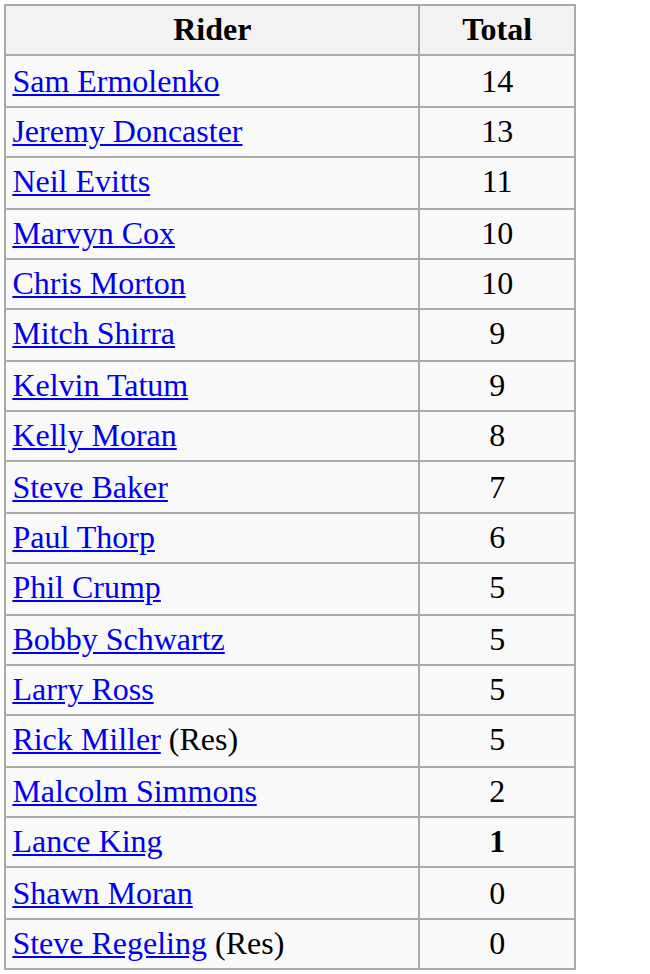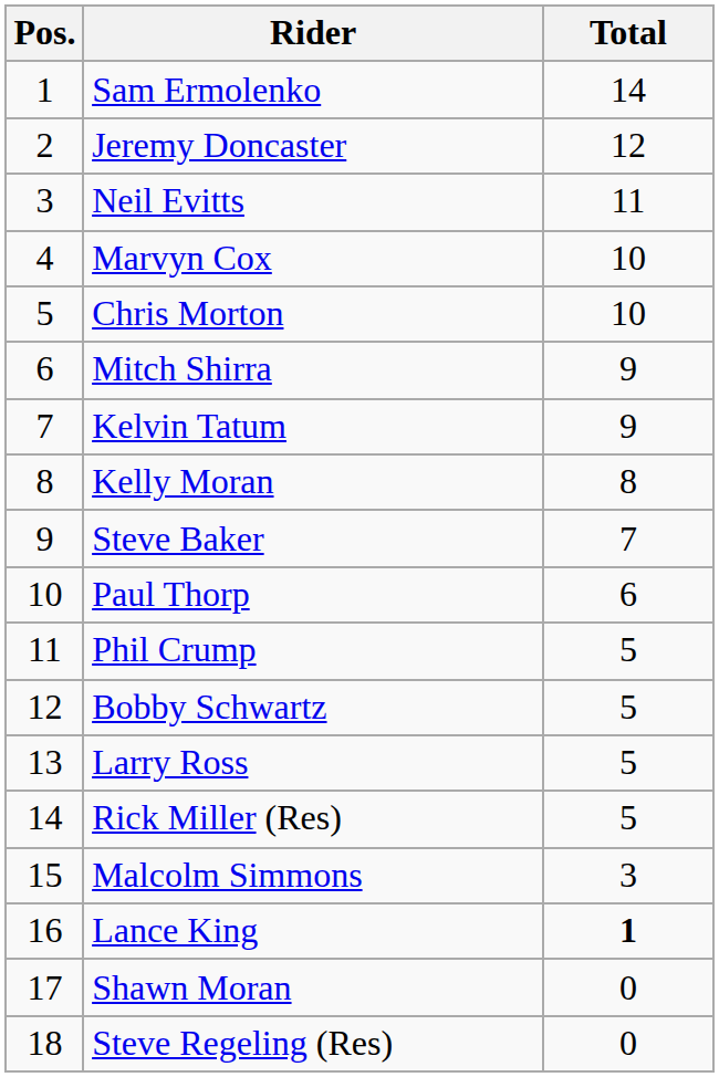+ column: Pos. | 1 | 2 | 3 | 4 | 5 | 6 | 7 | 8 | 9 | 10 | 11 | 12 | 13 | 14 | 15 | 16 | 17 | 18
Jeremy Doncaster | Total: 13 -> 12
Malcolm Simmons | Total: 2 -> 3
